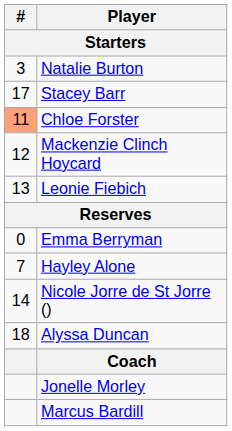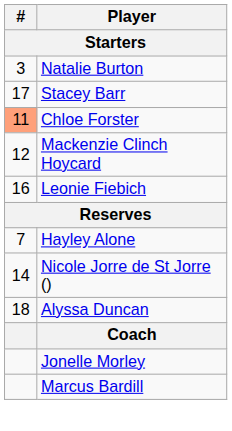Leonie Fiebich | #: 13 -> 16
- row: 0 | Emma Berryman
